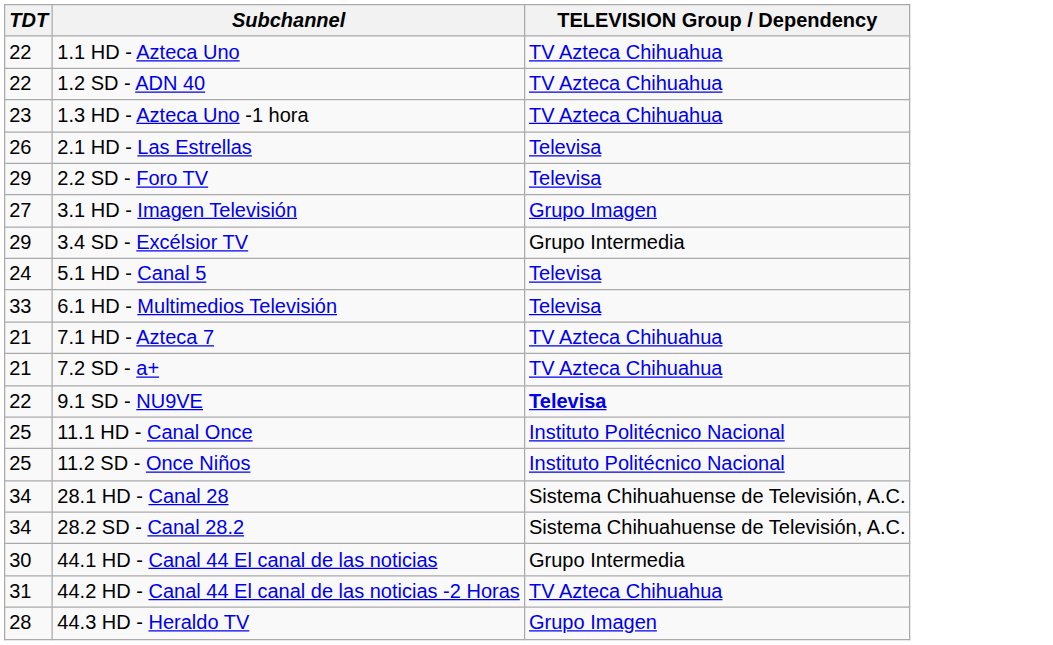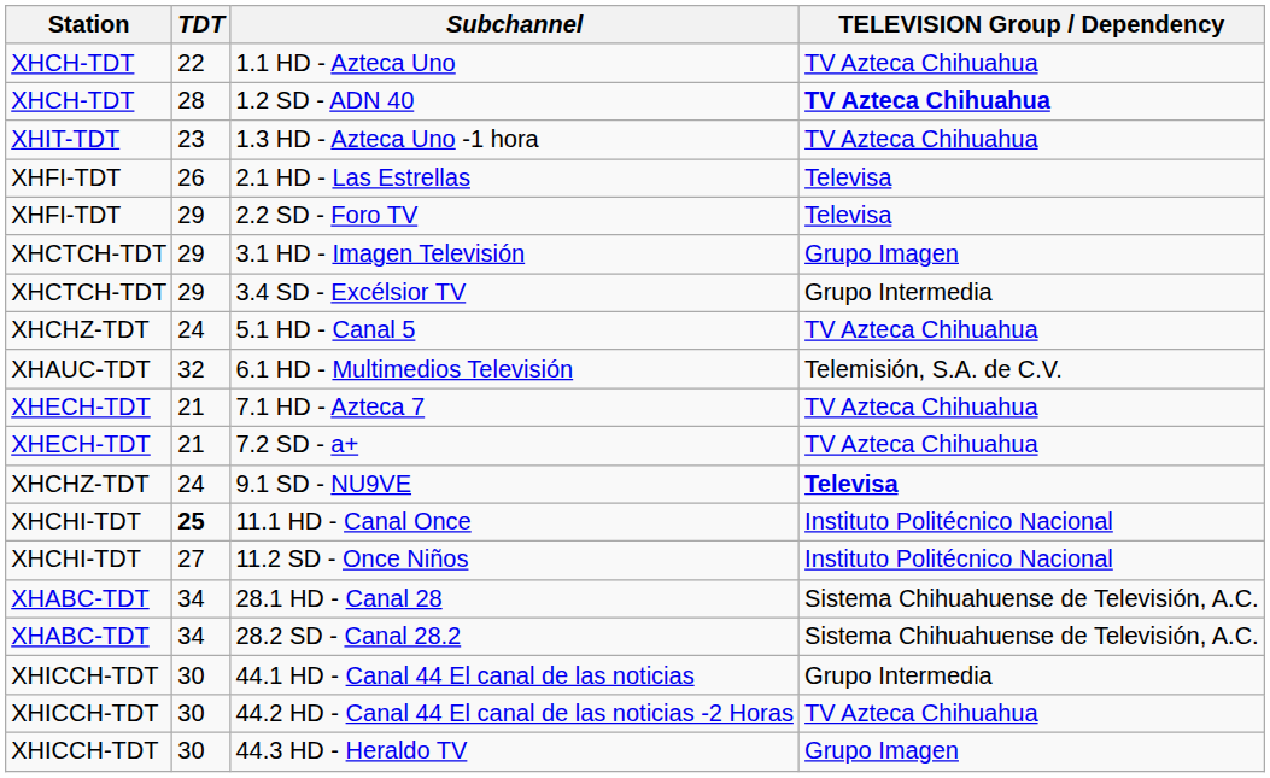+ column: Station | XHCH-TDT | XHCH-TDT | XHIT-TDT | XHFI-TDT | XHFI-TDT | XHCTCH-TDT | XHCTCH-TDT | XHCHZ-TDT | XHAUC-TDT | XHECH-TDT | XHECH-TDT | XHCHZ-TDT | XHCHI-TDT | XHCHI-TDT | XHABC-TDT | XHABC-TDT | XHICCH-TDT | XHICCH-TDT | XHICCH-TDT
1.2 SD - ADN 40 | TDT: 22 -> 28
1.2 SD - ADN 40 | TELEVISION Group / Dependency: normal -> bold
3.1 HD - Imagen Televisión | TDT: 27 -> 29
5.1 HD - Canal 5 | TELEVISION Group / Dependency: Televisa -> TV Azteca Chihuahua
6.1 HD - Multimedios Televisión | TDT: 33 -> 32
6.1 HD - Multimedios Televisión | TELEVISION Group / Dependency: Televisa -> Telemisión, S.A. de C.V.
9.1 SD - NU9VE | TDT: 22 -> 24
11.1 HD - Canal Once | TDT: normal -> bold
11.2 SD - Once Niños | TDT: 25 -> 27
44.2 HD - Canal 44 El canal de las noticias -2 Horas | TDT: 31 -> 30
44.3 HD - Heraldo TV | TDT: 28 -> 30
